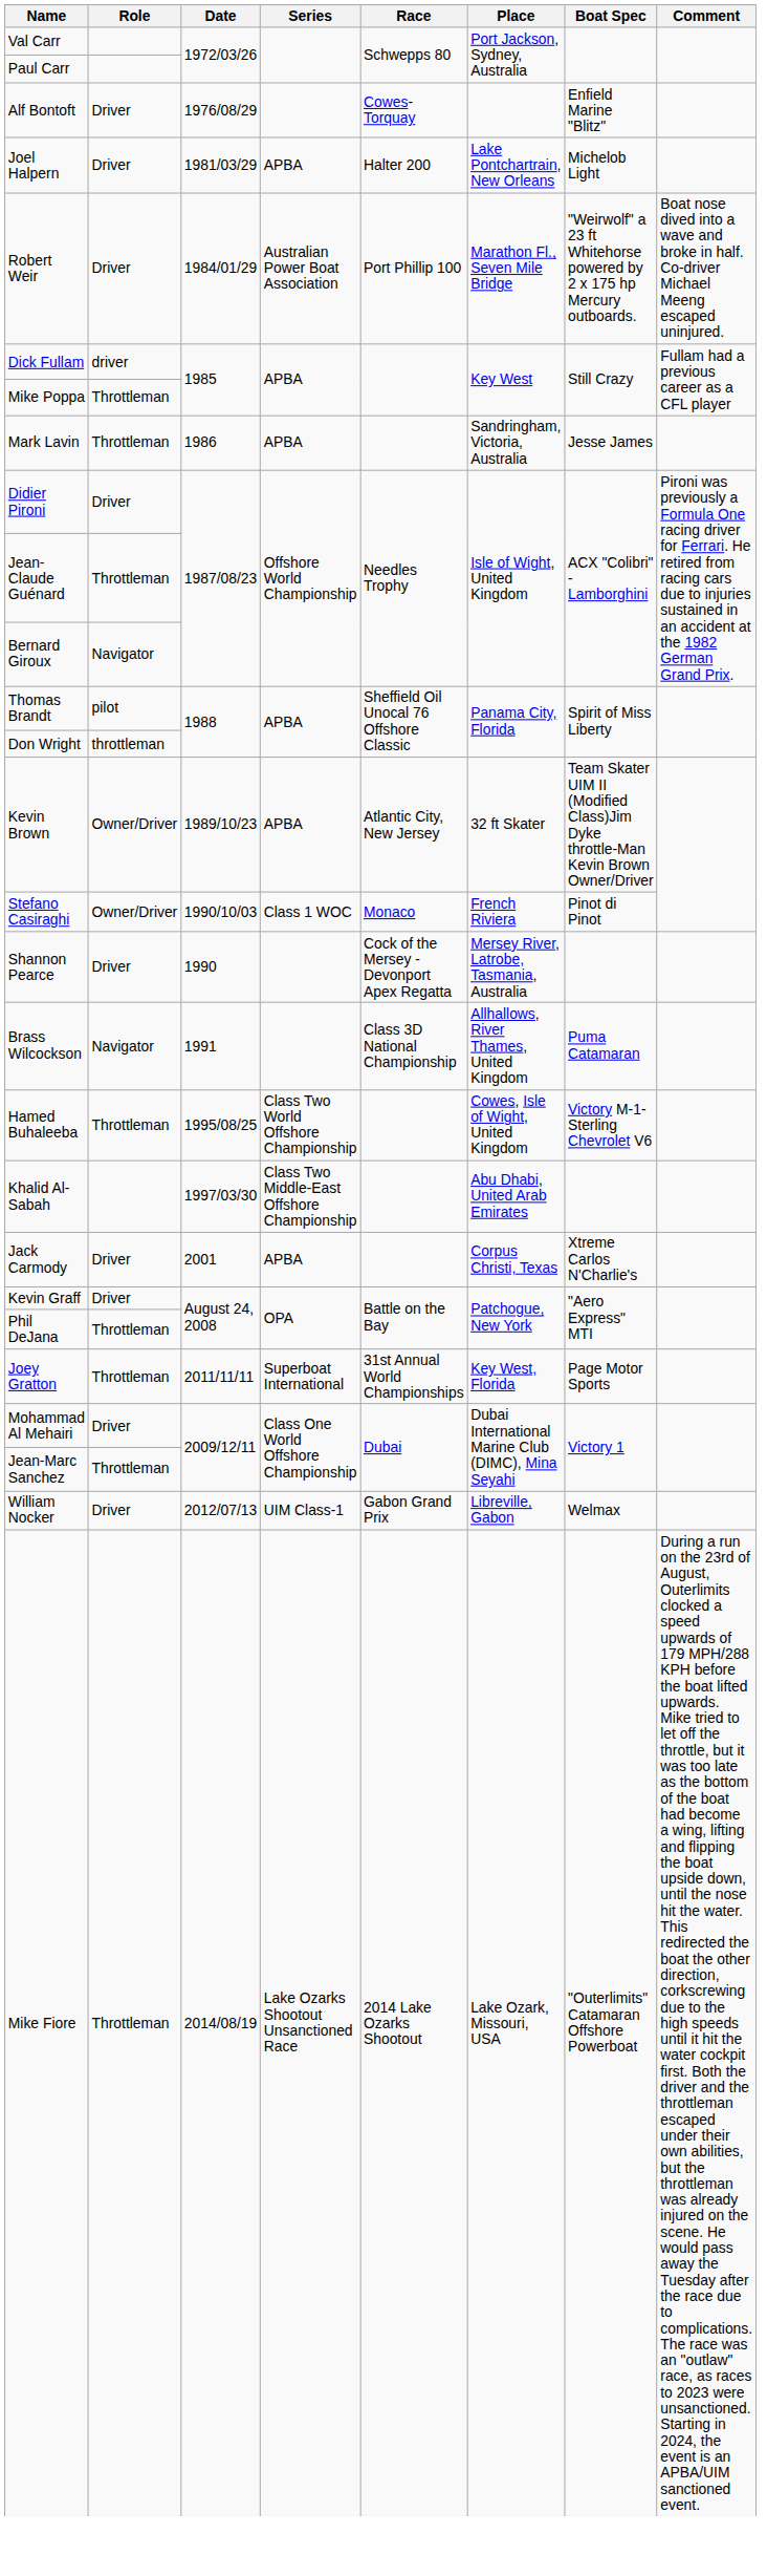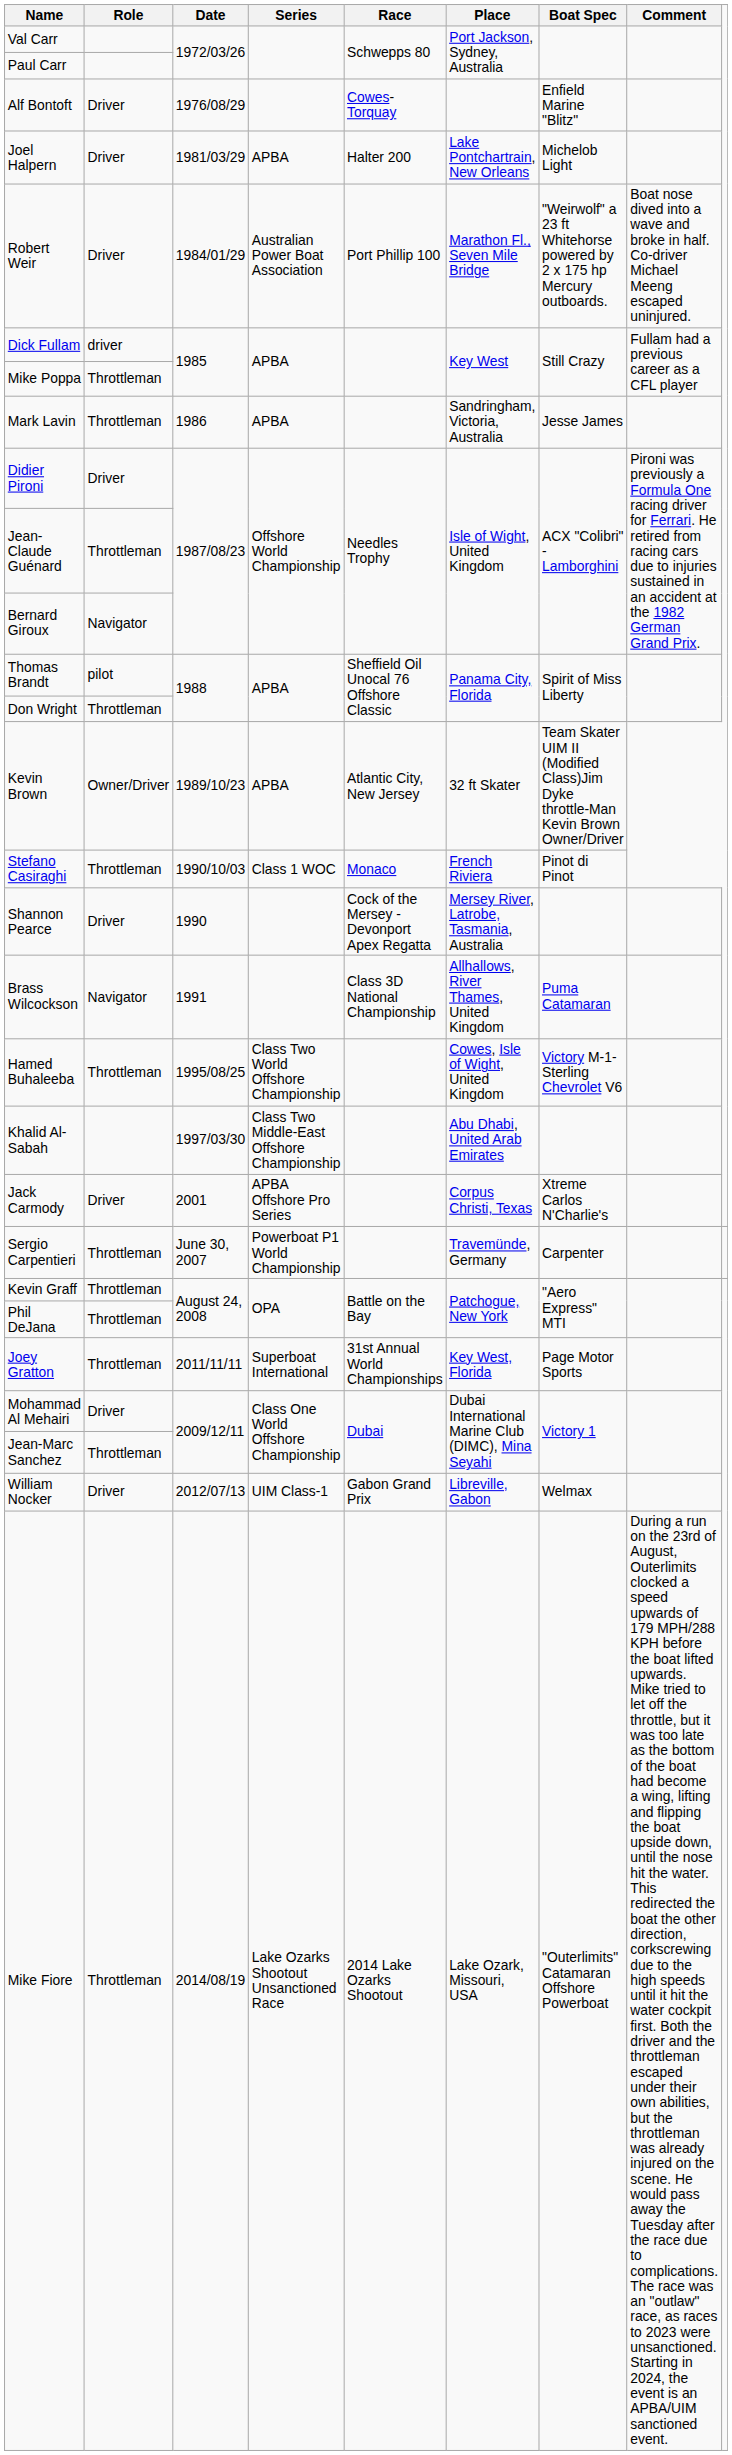Don Wright | Role: throttleman -> Throttleman
Stefano Casiraghi | Role: Owner/Driver -> Throttleman
Jack Carmody | Series: APBA -> APBA Offshore Pro Series
+ row: Sergio Carpentieri | Throttleman | June 30, 2007 | Powerboat P1 World Championship | Travemünde, Germany | Carpenter
Kevin Graff | Role: Driver -> Throttleman
